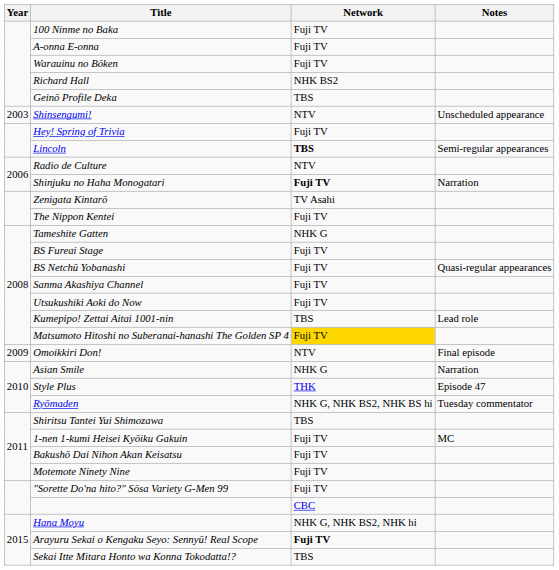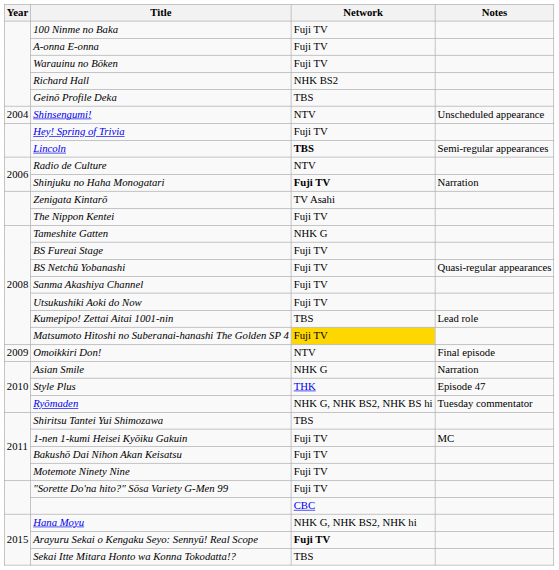Shinsengumi! | Year: 2003 -> 2004
